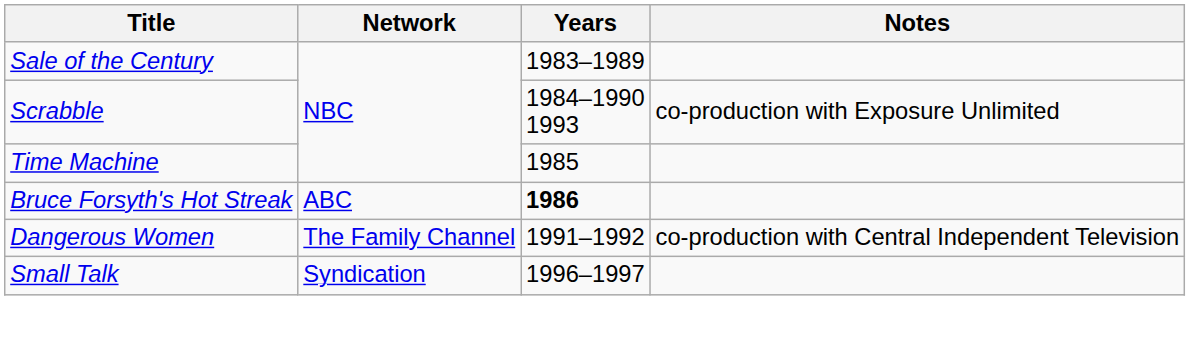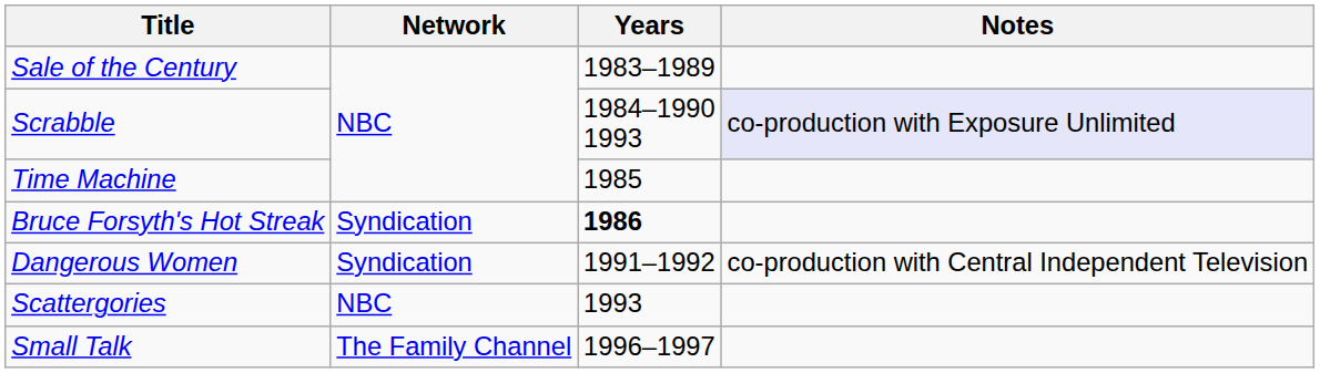Scrabble | Notes: no background -> lavender background
Bruce Forsyth's Hot Streak | Network: ABC -> Syndication
Dangerous Women | Network: The Family Channel -> Syndication
+ row: Scattergories | NBC | 1993
Small Talk | Network: Syndication -> The Family Channel
